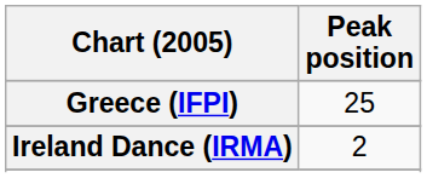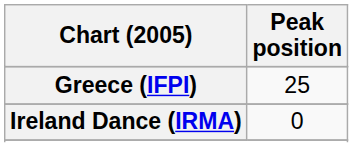Ireland Dance (IRMA) | Peak position: 2 -> 0
